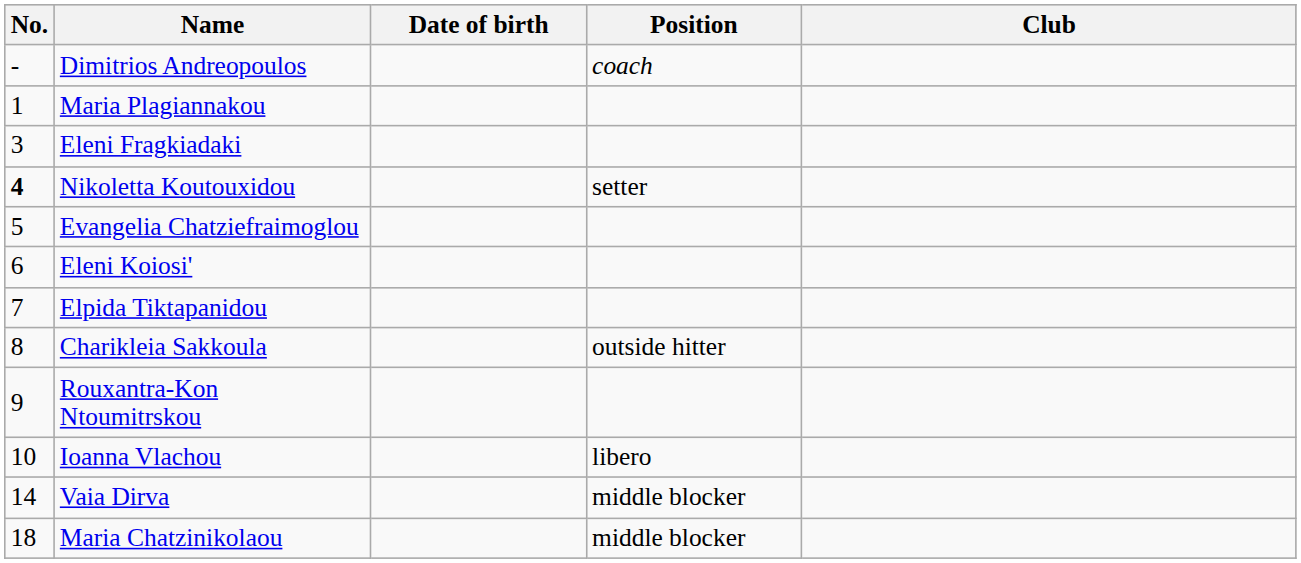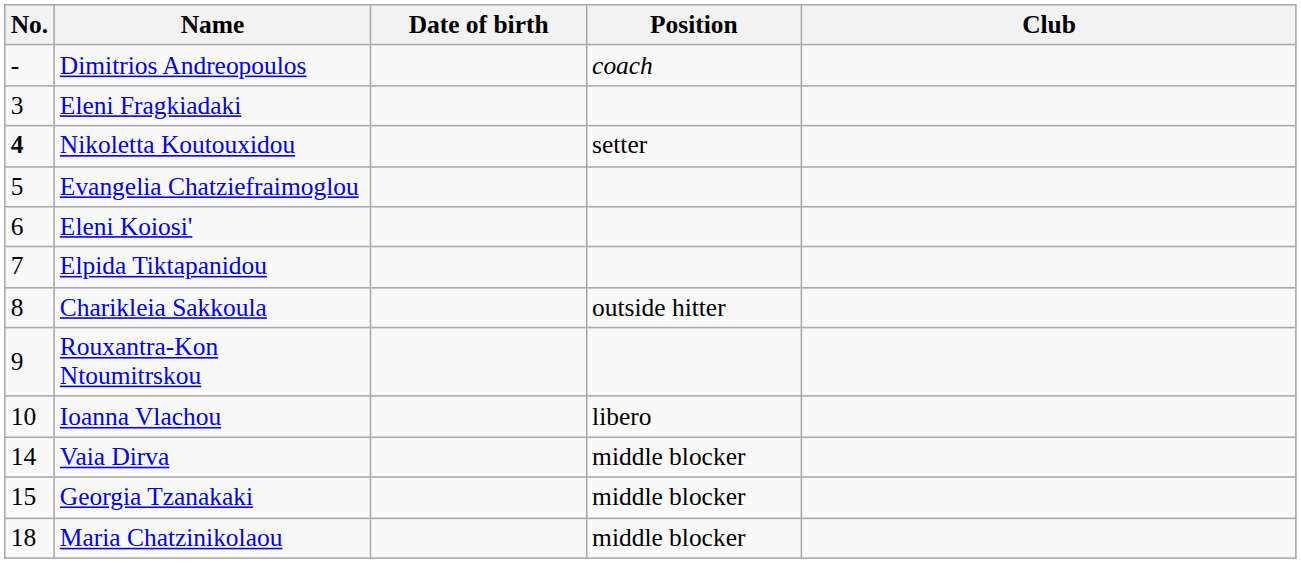- row: 1 | Maria Plagiannakou
+ row: 15 | Georgia Tzanakaki | middle blocker
